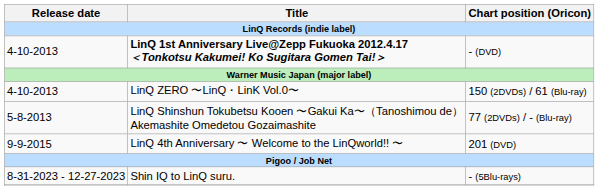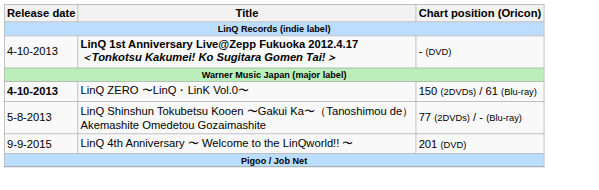LinQ ZERO 〜LinQ・LinK Vol.0〜 | Release date: normal -> bold
- row: 8-31-2023 - 12-27-2023 | Shin IQ to LinQ suru. | - (5Blu-rays)
